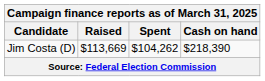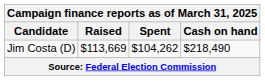Jim Costa (D) | Cash on hand: $218,390 -> $218,490
